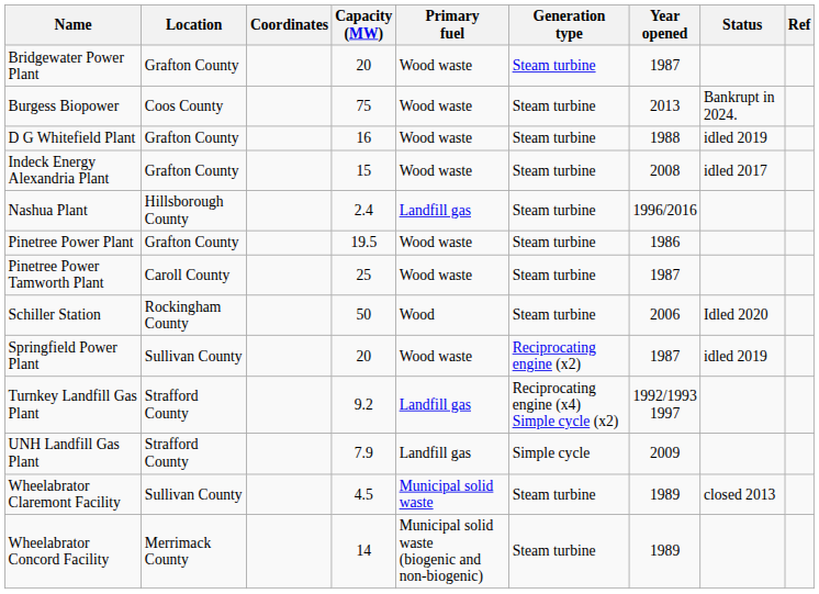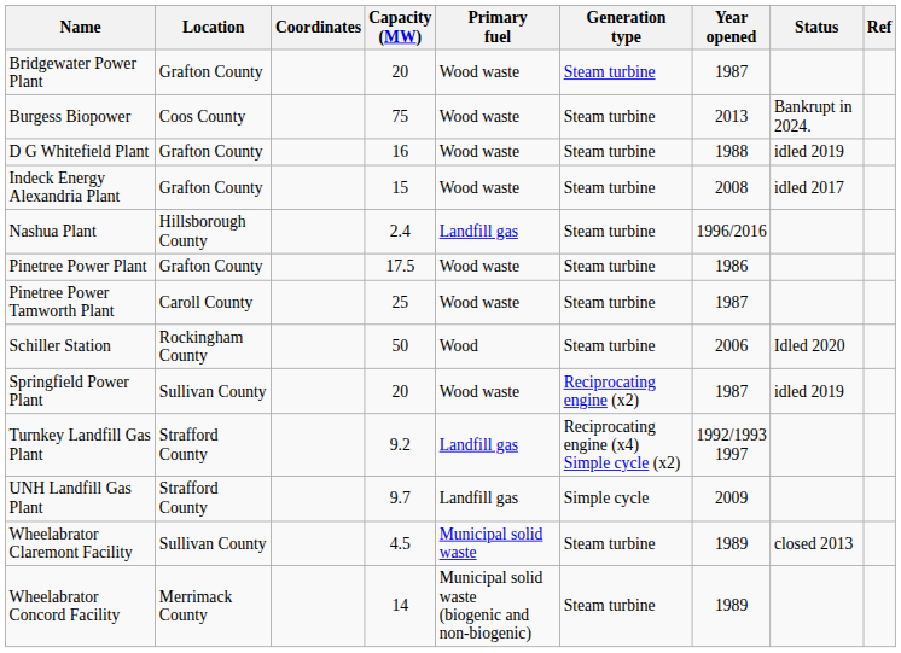Pinetree Power Plant | Capacity (MW): 19.5 -> 17.5
UNH Landfill Gas Plant | Capacity (MW): 7.9 -> 9.7
